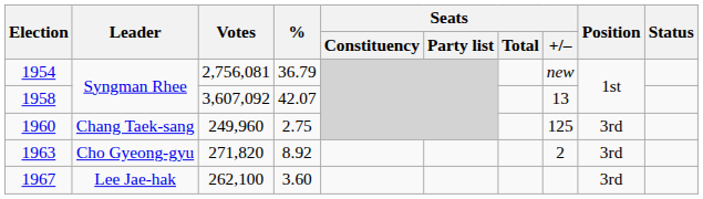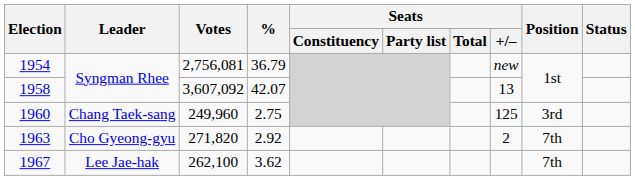1963 | %: 8.92 -> 2.92
1963 | Position: 3rd -> 7th
1967 | %: 3.60 -> 3.62
1967 | Position: 3rd -> 7th
